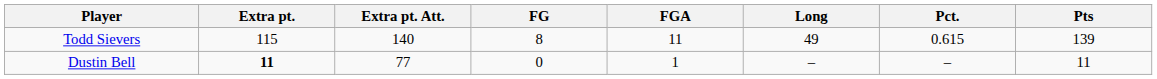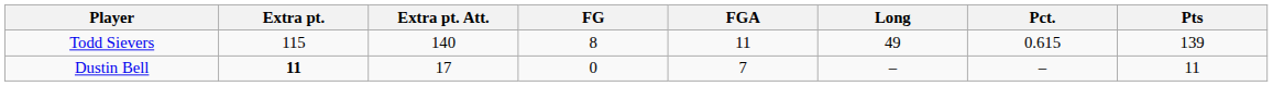Dustin Bell | Extra pt. Att.: 77 -> 17
Dustin Bell | FGA: 1 -> 7
